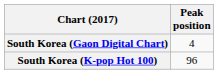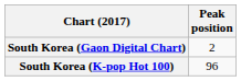South Korea (Gaon Digital Chart) | Peak position: 4 -> 2
